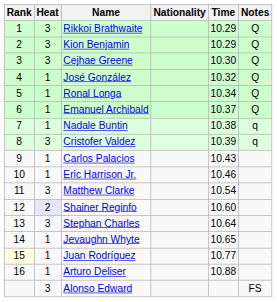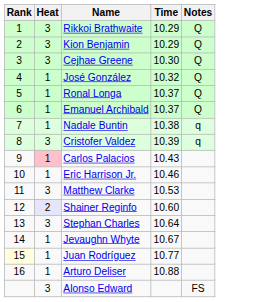- column: Nationality
Ronal Longa | Time: 10.34 -> 10.37
Carlos Palacios | Heat: no background -> pink background
Matthew Clarke | Time: 10.54 -> 10.53
Jevaughn Whyte | Time: 10.65 -> 10.67
